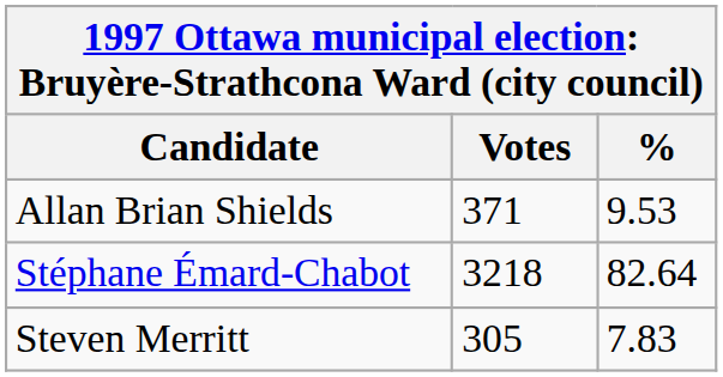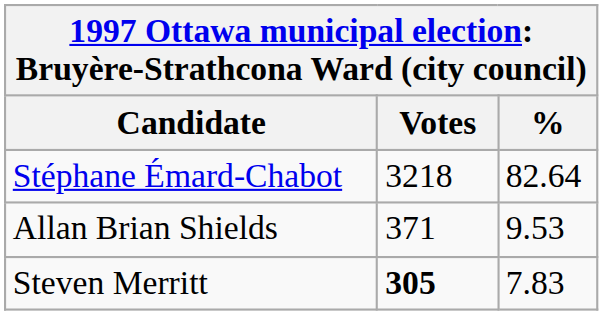rows swapped: Stéphane Émard-Chabot <-> Allan Brian Shields
Steven Merritt | Votes: normal -> bold
